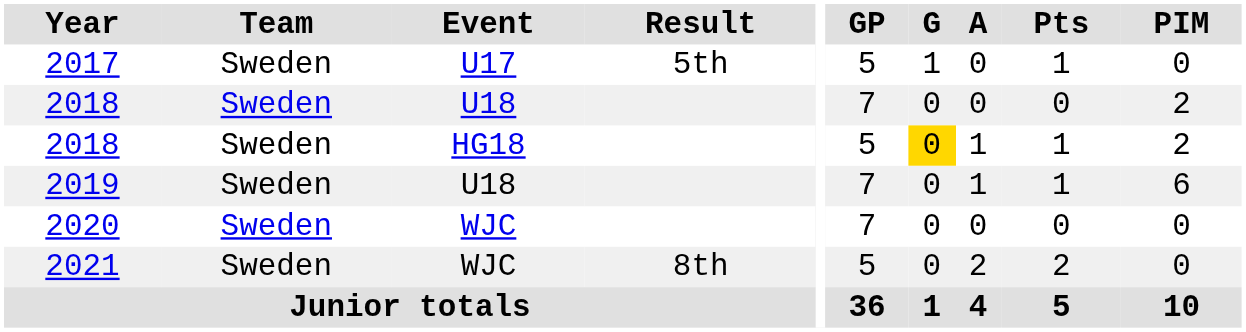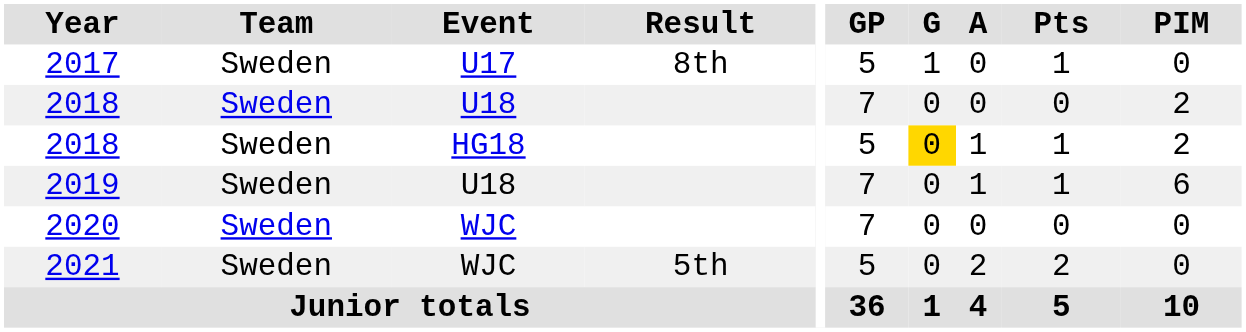2017 | Result: 5th -> 8th
2021 | Result: 8th -> 5th
